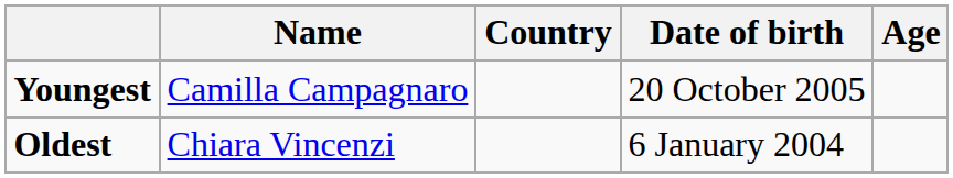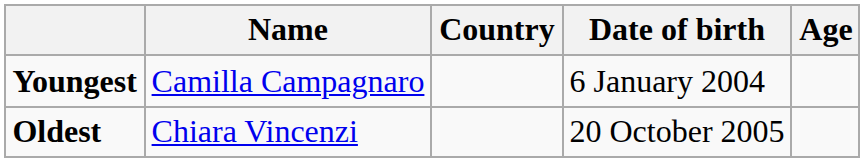Youngest | Date of birth: 20 October 2005 -> 6 January 2004
Oldest | Date of birth: 6 January 2004 -> 20 October 2005
